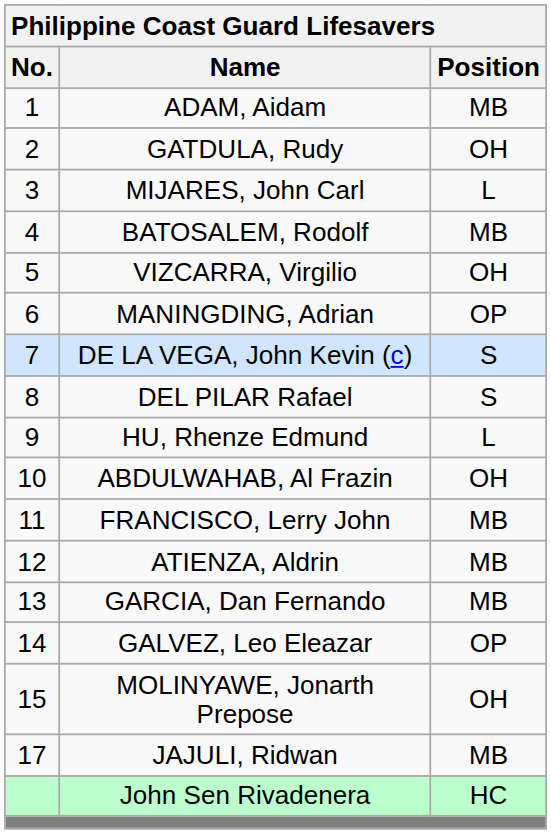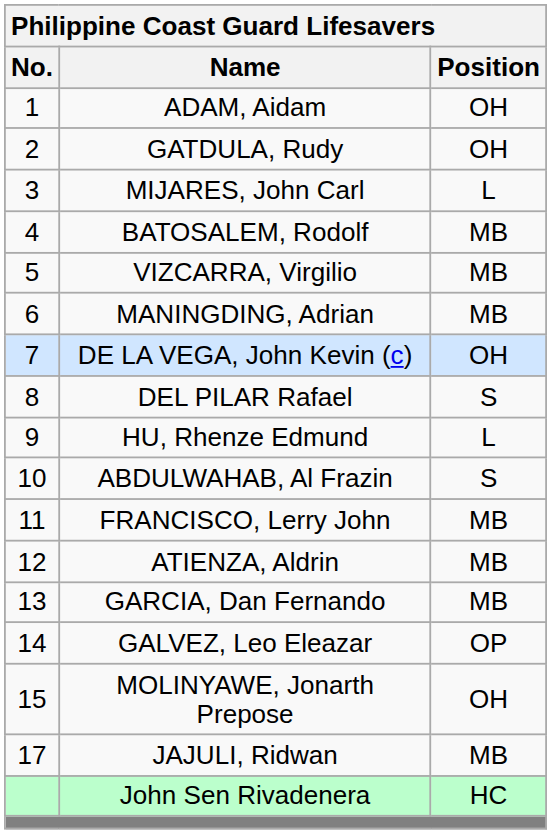ADAM, Aidam | Position: MB -> OH
VIZCARRA, Virgilio | Position: OH -> MB
MANINGDING, Adrian | Position: OP -> MB
DE LA VEGA, John Kevin (c) | Position: S -> OH
ABDULWAHAB, Al Frazin | Position: OH -> S
